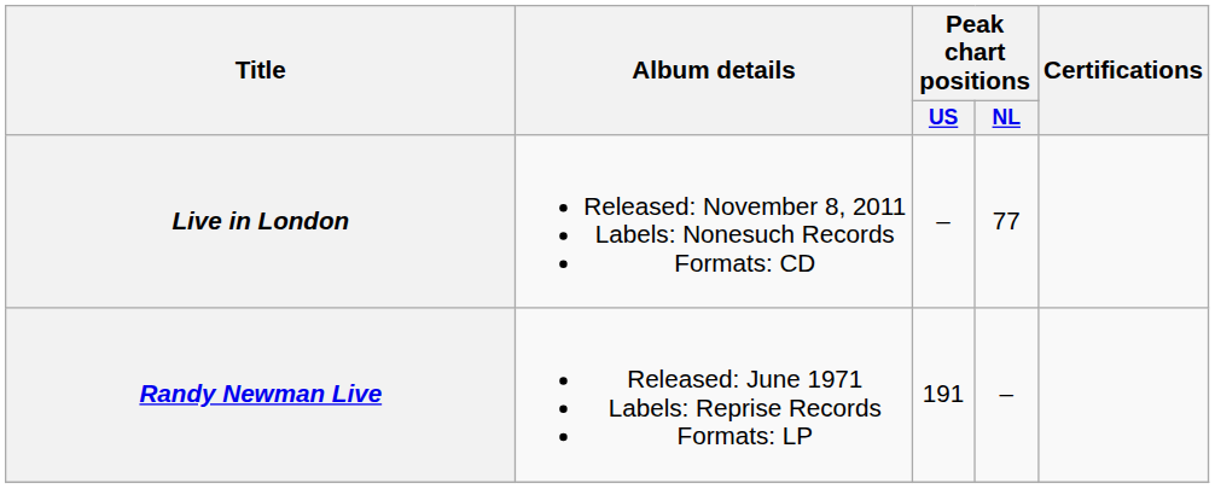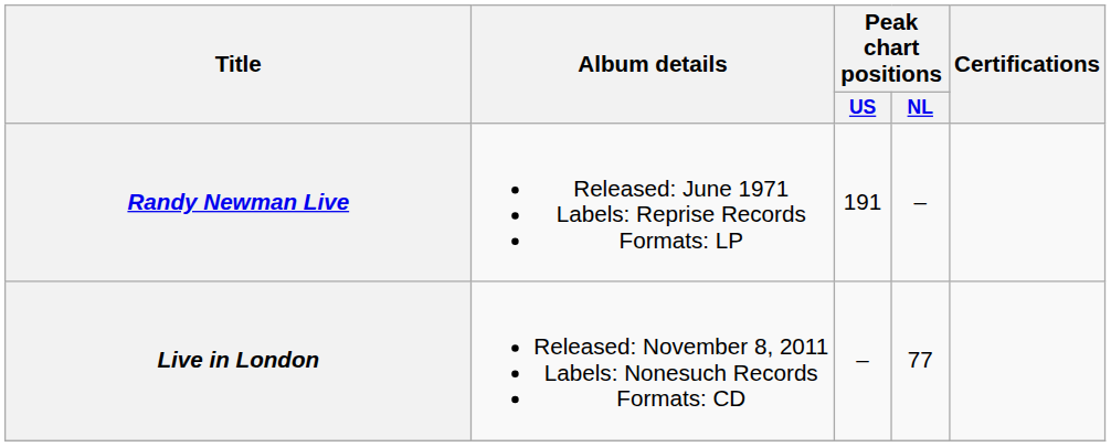rows swapped: Randy Newman Live <-> Live in London
